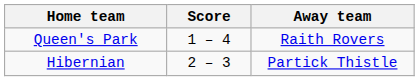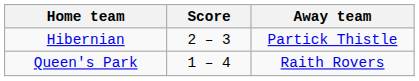rows swapped: Hibernian <-> Queen's Park
